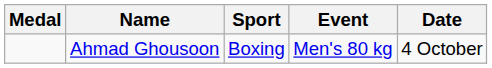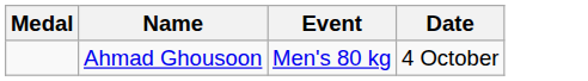- column: Sport | Boxing
